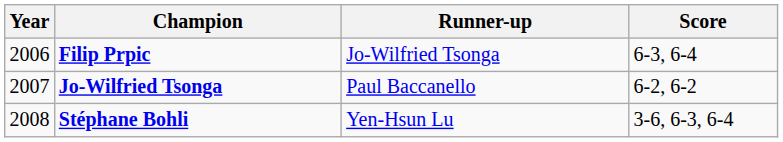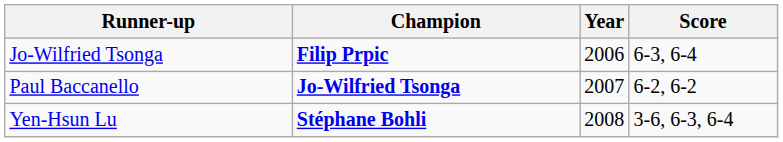columns swapped: Year <-> Runner-up
